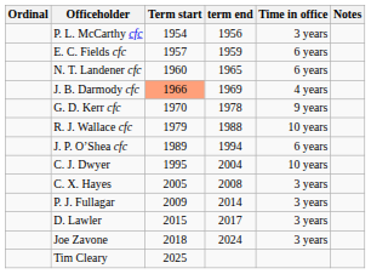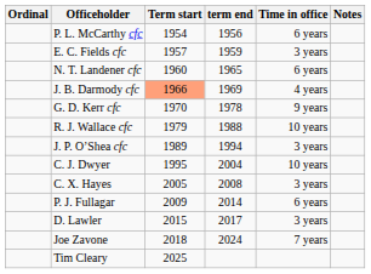P. L. McCarthy cfc | Time in office: 3 years -> 6 years
E. C. Fields cfc | Time in office: 6 years -> 3 years
J. P. O’Shea cfc | Time in office: 6 years -> 3 years
P. J. Fullagar | Time in office: 3 years -> 6 years
Joe Zavone | Time in office: 3 years -> 7 years
